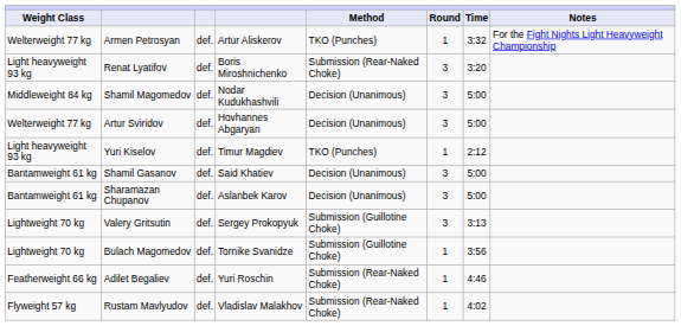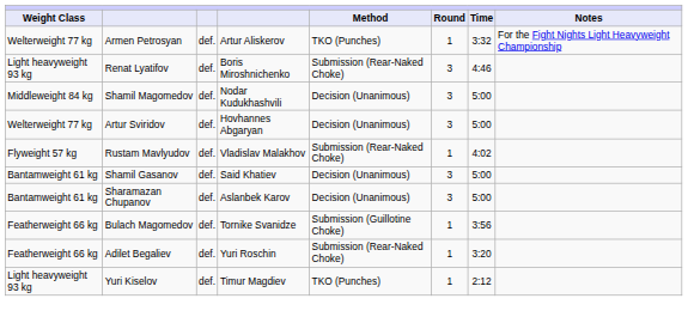Renat Lyatifov | Time: 3:20 -> 4:46
rows swapped: Yuri Kiselov <-> Rustam Mavlyudov
- row: Lightweight 70 kg | Valery Gritsutin | def. | Sergey Prokopyuk | Submission (Guillotine Choke) | 3 | 3:13
Bulach Magomedov | Weight Class: Lightweight 70 kg -> Featherweight 66 kg
Adilet Begaliev | Time: 4:46 -> 3:20
